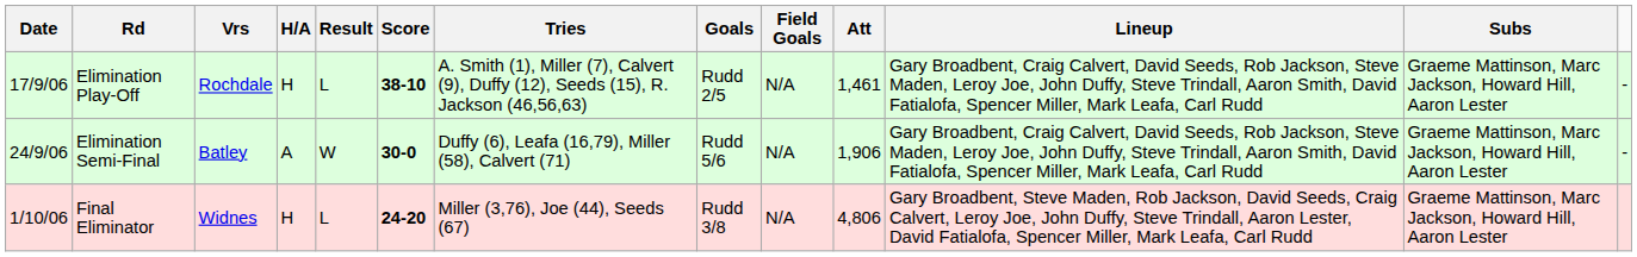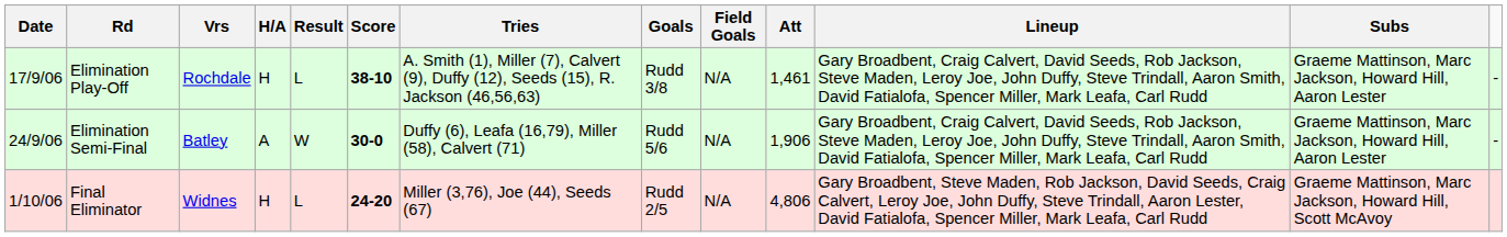Elimination Play-Off | Goals: Rudd 2/5 -> Rudd 3/8
Final Eliminator | Goals: Rudd 3/8 -> Rudd 2/5
Final Eliminator | Subs: Graeme Mattinson, Marc Jackson, Howard Hill, Aaron Lester -> Graeme Mattinson, Marc Jackson, Howard Hill, Scott McAvoy
